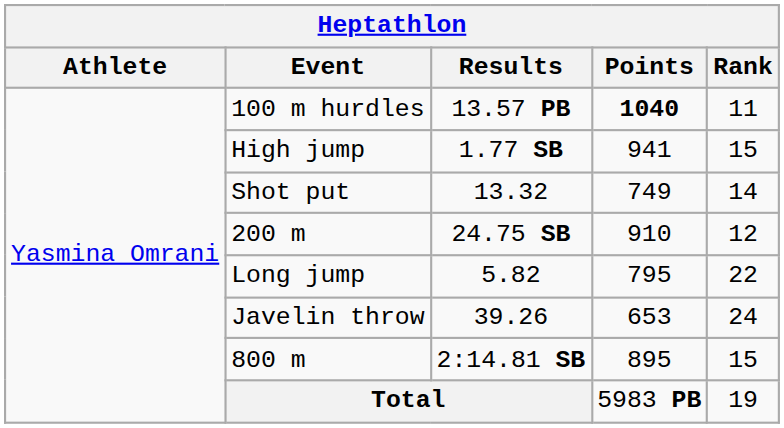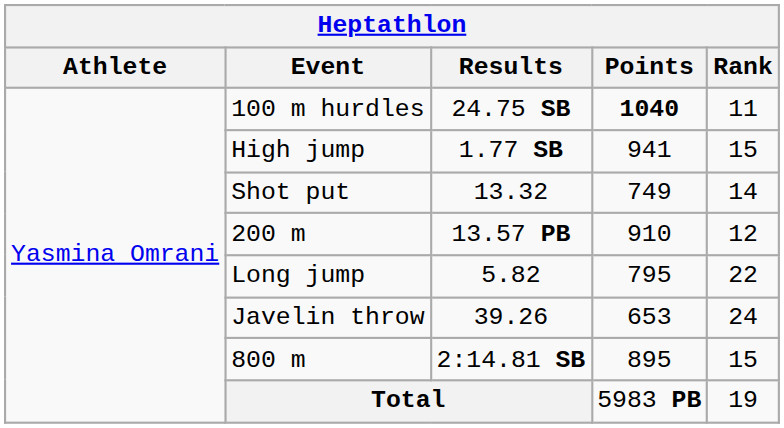100 m hurdles | Results: 13.57 PB -> 24.75 SB
200 m | Results: 24.75 SB -> 13.57 PB
